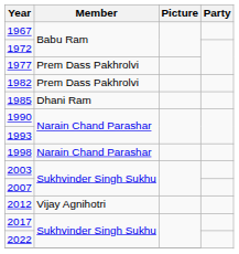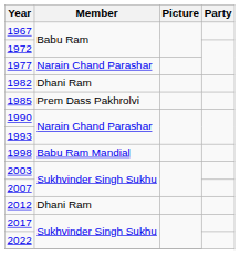1977 | Member: Prem Dass Pakhrolvi -> Narain Chand Parashar
1982 | Member: Prem Dass Pakhrolvi -> Dhani Ram
1985 | Member: Dhani Ram -> Prem Dass Pakhrolvi
1998 | Member: Narain Chand Parashar -> Babu Ram Mandial
2012 | Member: Vijay Agnihotri -> Dhani Ram
